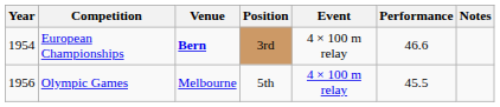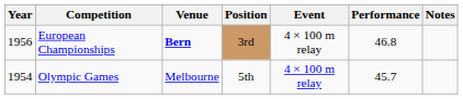European Championships | Year: 1954 -> 1956
European Championships | Performance: 46.6 -> 46.8
Olympic Games | Year: 1956 -> 1954
Olympic Games | Performance: 45.5 -> 45.7
